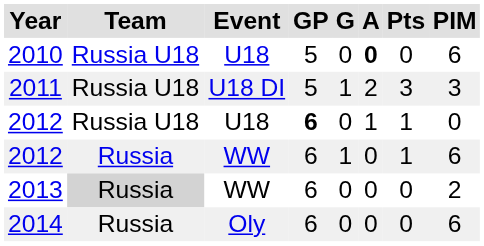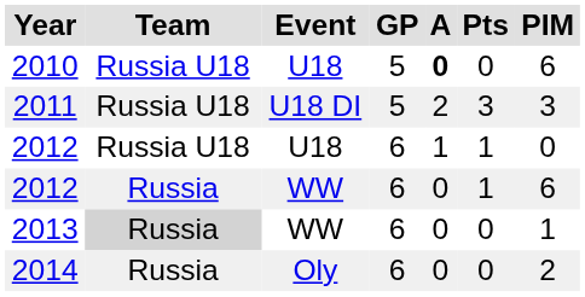- column: G | 0 | 1 | 0 | 1 | 0 | 0
2012 / U18 | GP: bold -> normal
2013 | PIM: 2 -> 1
2014 | PIM: 6 -> 2
